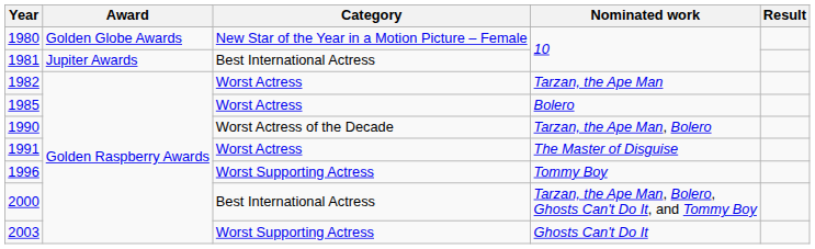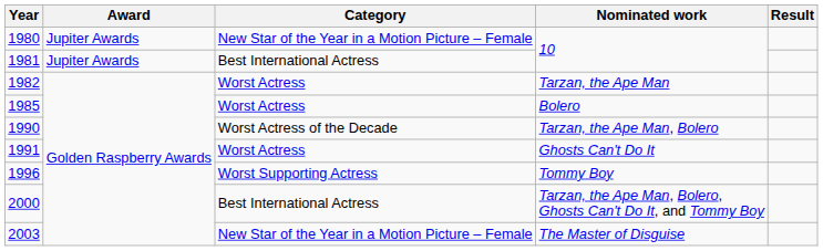1980 | Award: Golden Globe Awards -> Jupiter Awards
1991 | Nominated work: The Master of Disguise -> Ghosts Can't Do It
2003 | Category: Worst Supporting Actress -> New Star of the Year in a Motion Picture – Female
2003 | Nominated work: Ghosts Can't Do It -> The Master of Disguise
